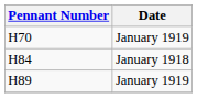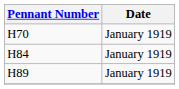H84 | Date: January 1918 -> January 1919
